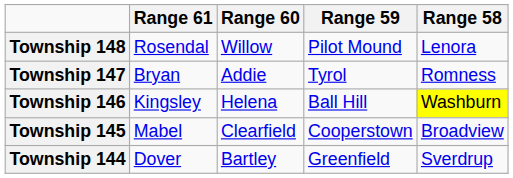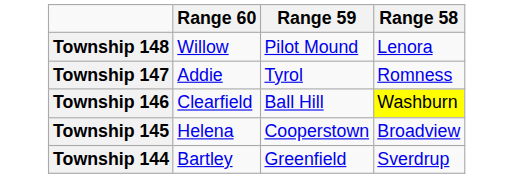- column: Range 61 | Rosendal | Bryan | Kingsley | Mabel | Dover
Township 146 | Range 60: Helena -> Clearfield
Township 145 | Range 60: Clearfield -> Helena
